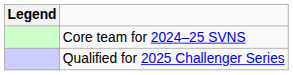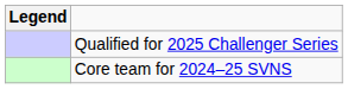rows swapped: Core team for 2024–25 SVNS <-> Qualified for 2025 Challenger Series
